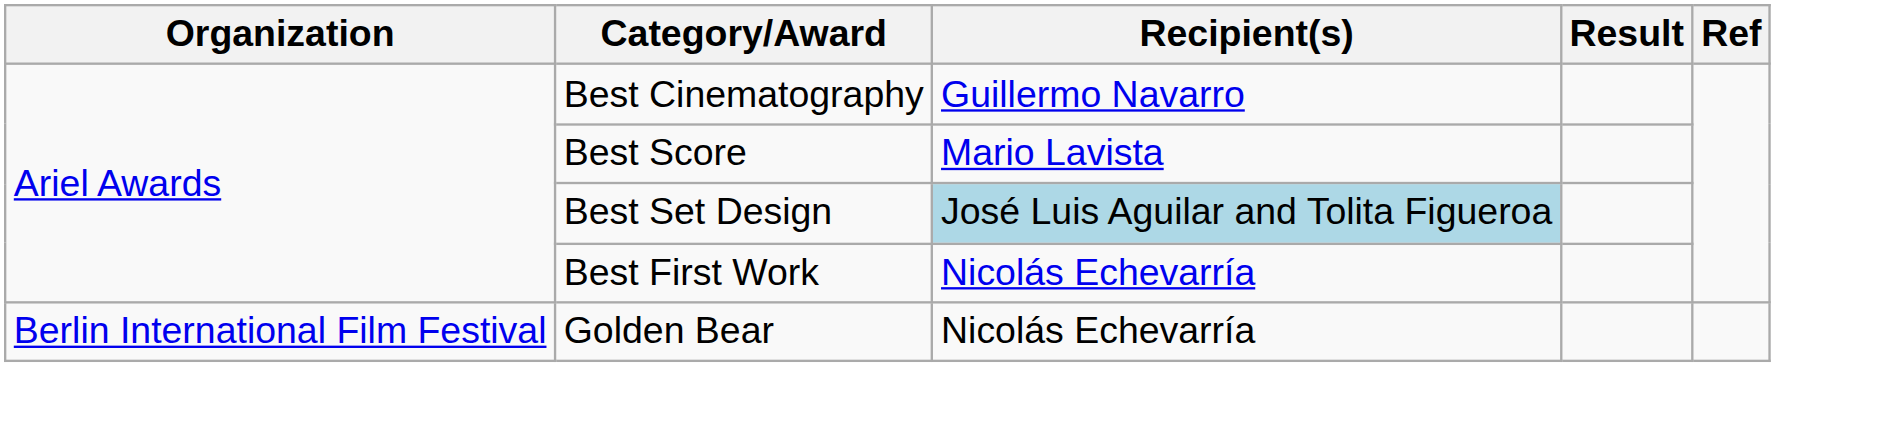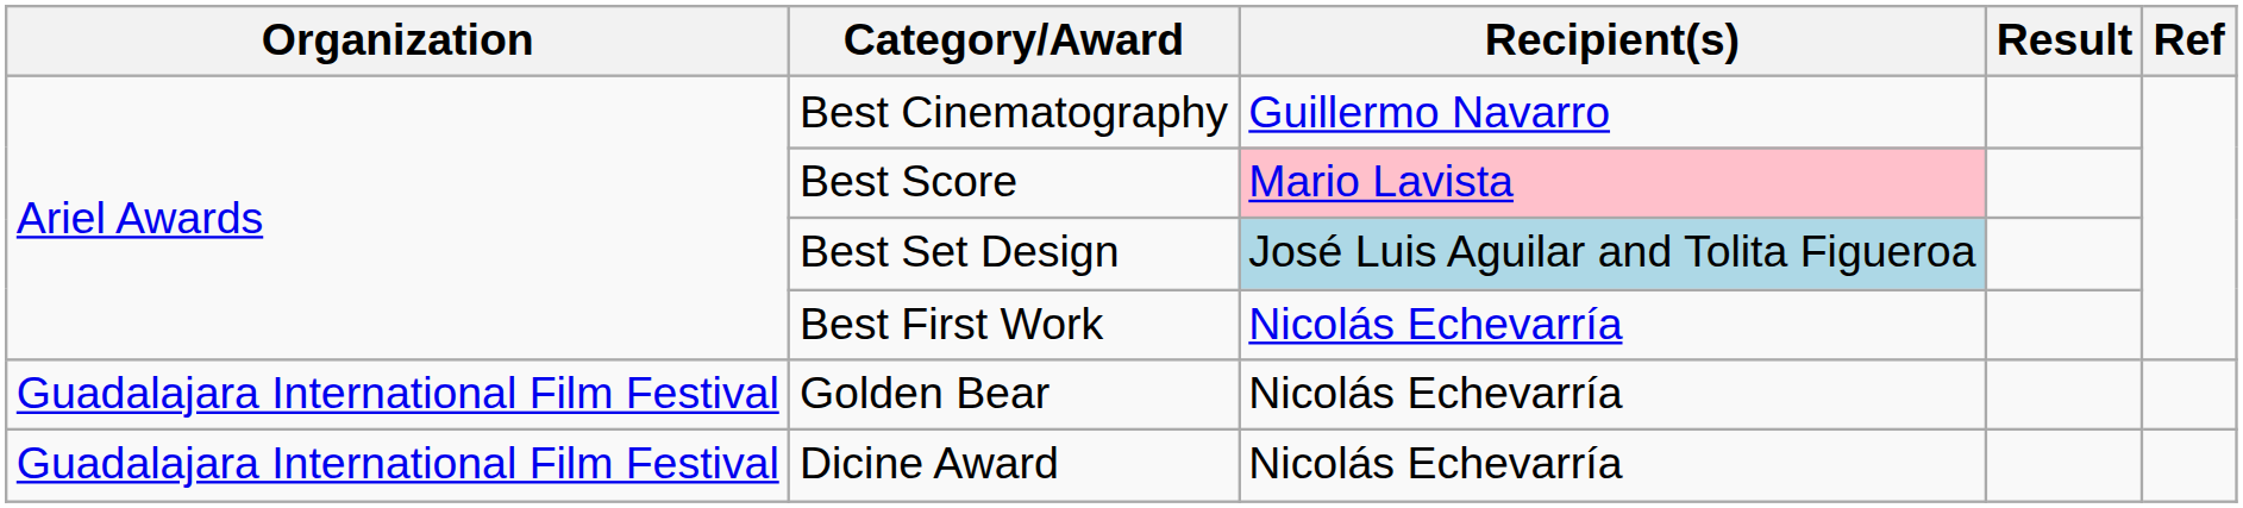Best Score | Recipient(s): no background -> pink background
Golden Bear | Organization: Berlin International Film Festival -> Guadalajara International Film Festival
+ row: Guadalajara International Film Festival | Dicine Award | Nicolás Echevarría
